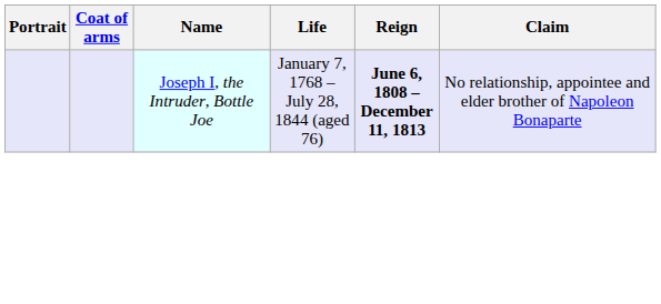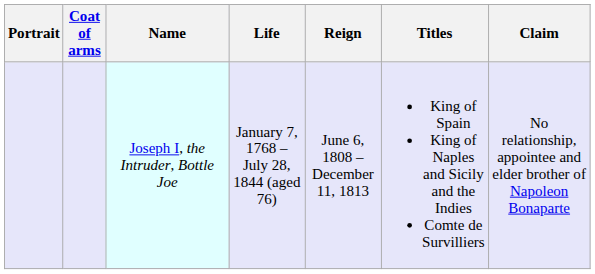+ column: Titles | King of Spain King of Naples and Sicily and the Indies Comte de Survilliers
Joseph I, the Intruder, Bottle Joe | Reign: bold -> normal
